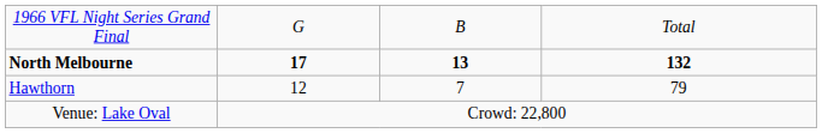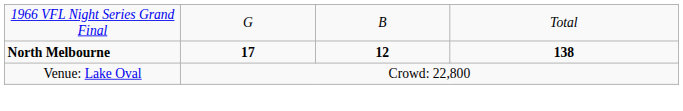North Melbourne | column 3: 13 -> 12
North Melbourne | column 4: 132 -> 138
- row: Hawthorn | 12 | 7 | 79
